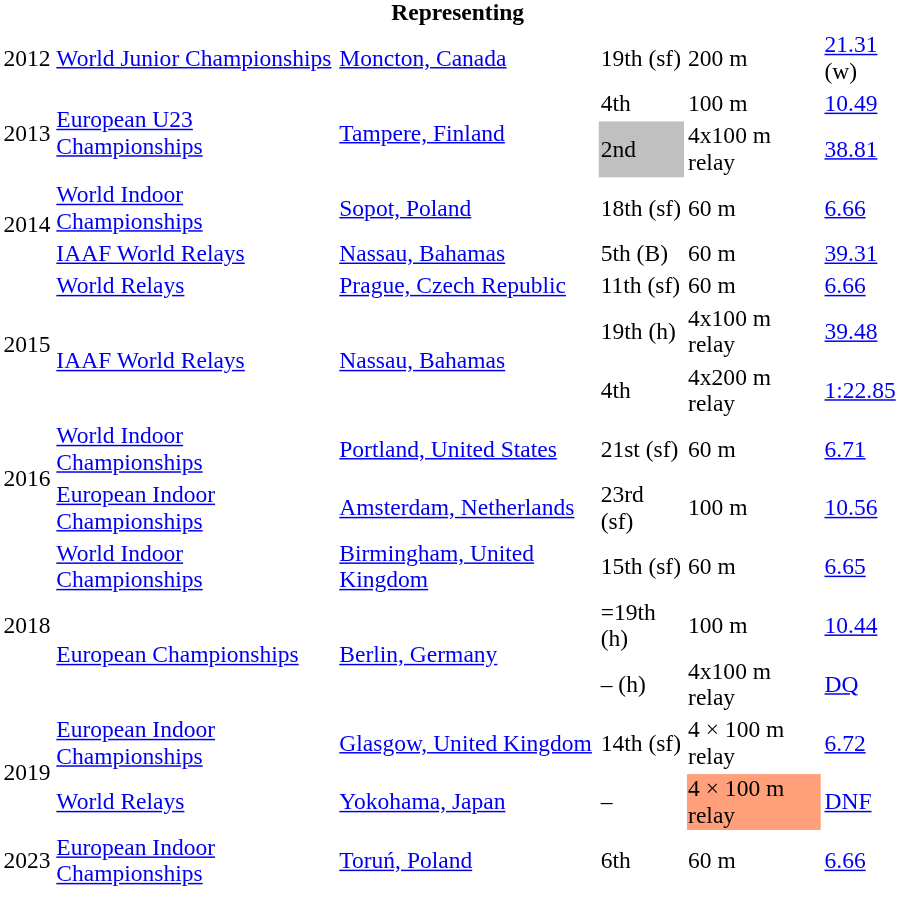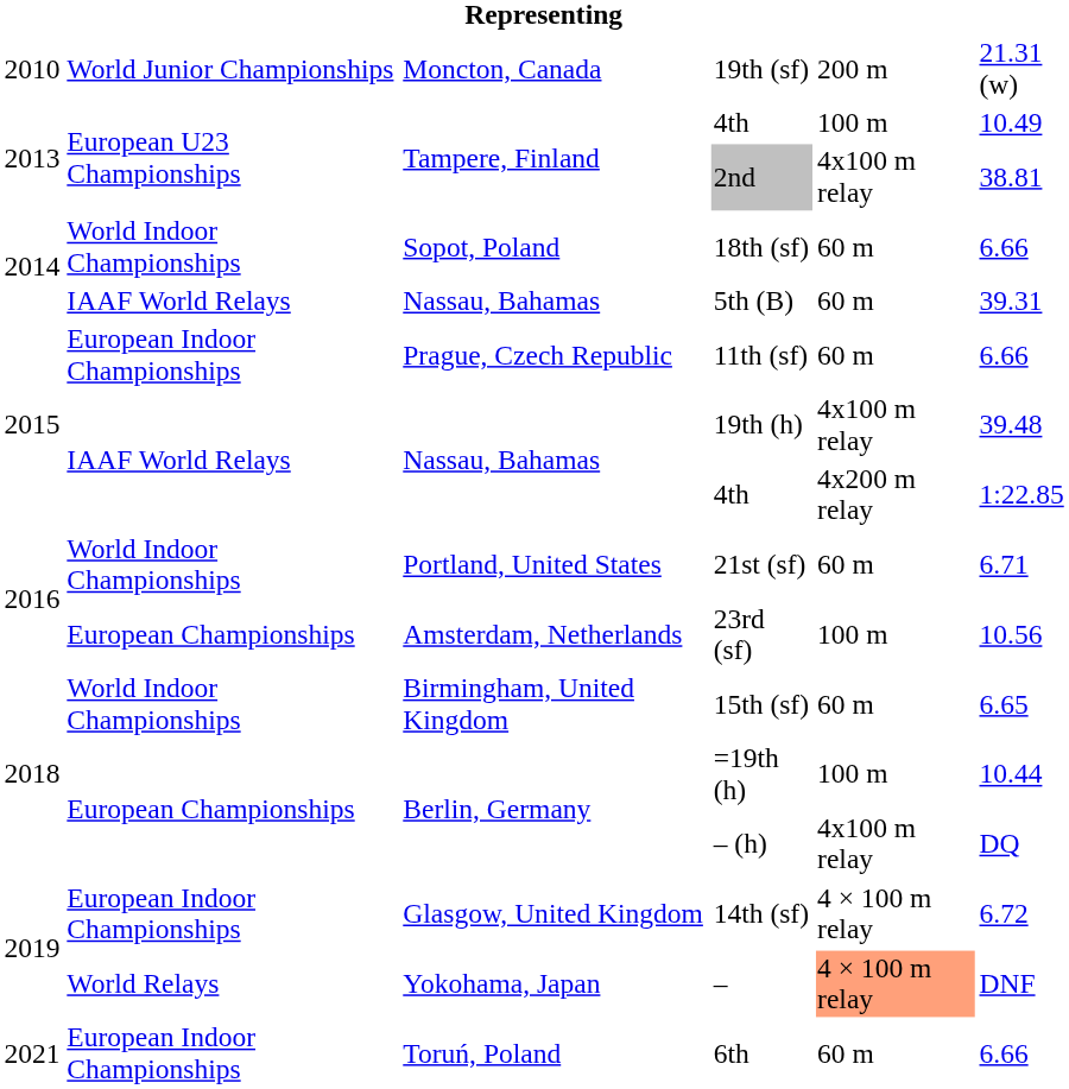19th (sf) | column 1: 2012 -> 2010
11th (sf) | column 2: World Relays -> European Indoor Championships
23rd (sf) | column 2: European Indoor Championships -> European Championships
6th | column 1: 2023 -> 2021
